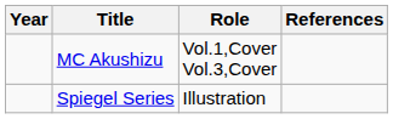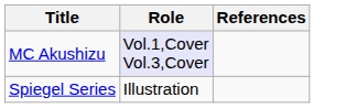- column: Year
MC Akushizu | Role: no background -> lavender background
